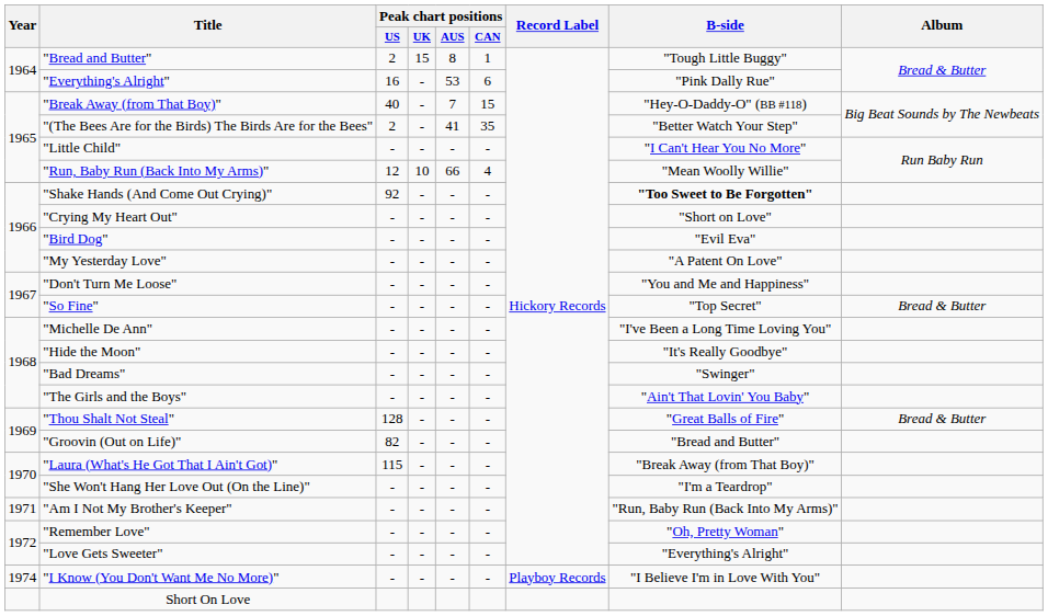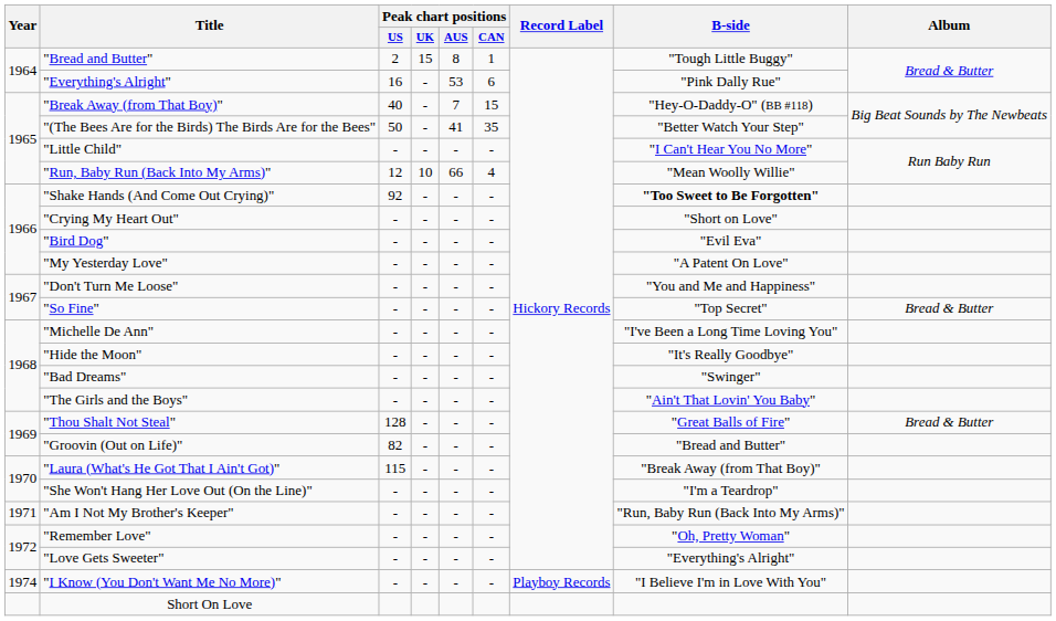"(The Bees Are for the Birds) The Birds Are for the Bees" | Peak chart positions / US: 2 -> 50
